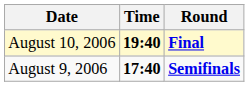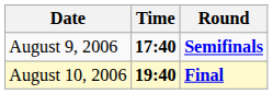rows swapped: August 9, 2006 <-> August 10, 2006
